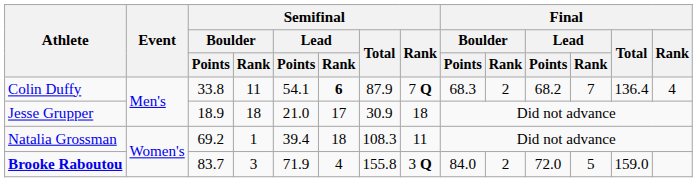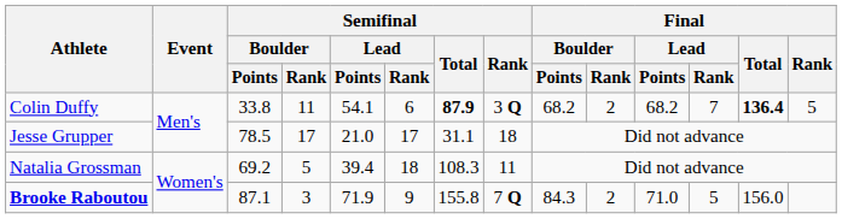Colin Duffy | Semifinal / Lead / Rank: bold -> normal
Colin Duffy | Semifinal / Total: normal -> bold
Colin Duffy | Semifinal / Rank: 7 Q -> 3 Q
Colin Duffy | Final / Boulder / Points: 68.3 -> 68.2
Colin Duffy | Final / Total: normal -> bold
Colin Duffy | Final / Rank: 4 -> 5
Jesse Grupper | Semifinal / Boulder / Points: 18.9 -> 78.5
Jesse Grupper | Semifinal / Boulder / Rank: 18 -> 17
Jesse Grupper | Semifinal / Total: 30.9 -> 31.1
Natalia Grossman | Semifinal / Boulder / Rank: 1 -> 5
Brooke Raboutou | Semifinal / Boulder / Points: 83.7 -> 87.1
Brooke Raboutou | Semifinal / Lead / Rank: 4 -> 9
Brooke Raboutou | Semifinal / Rank: 3 Q -> 7 Q
Brooke Raboutou | Final / Boulder / Points: 84.0 -> 84.3
Brooke Raboutou | Final / Lead / Points: 72.0 -> 71.0
Brooke Raboutou | Final / Total: 159.0 -> 156.0
